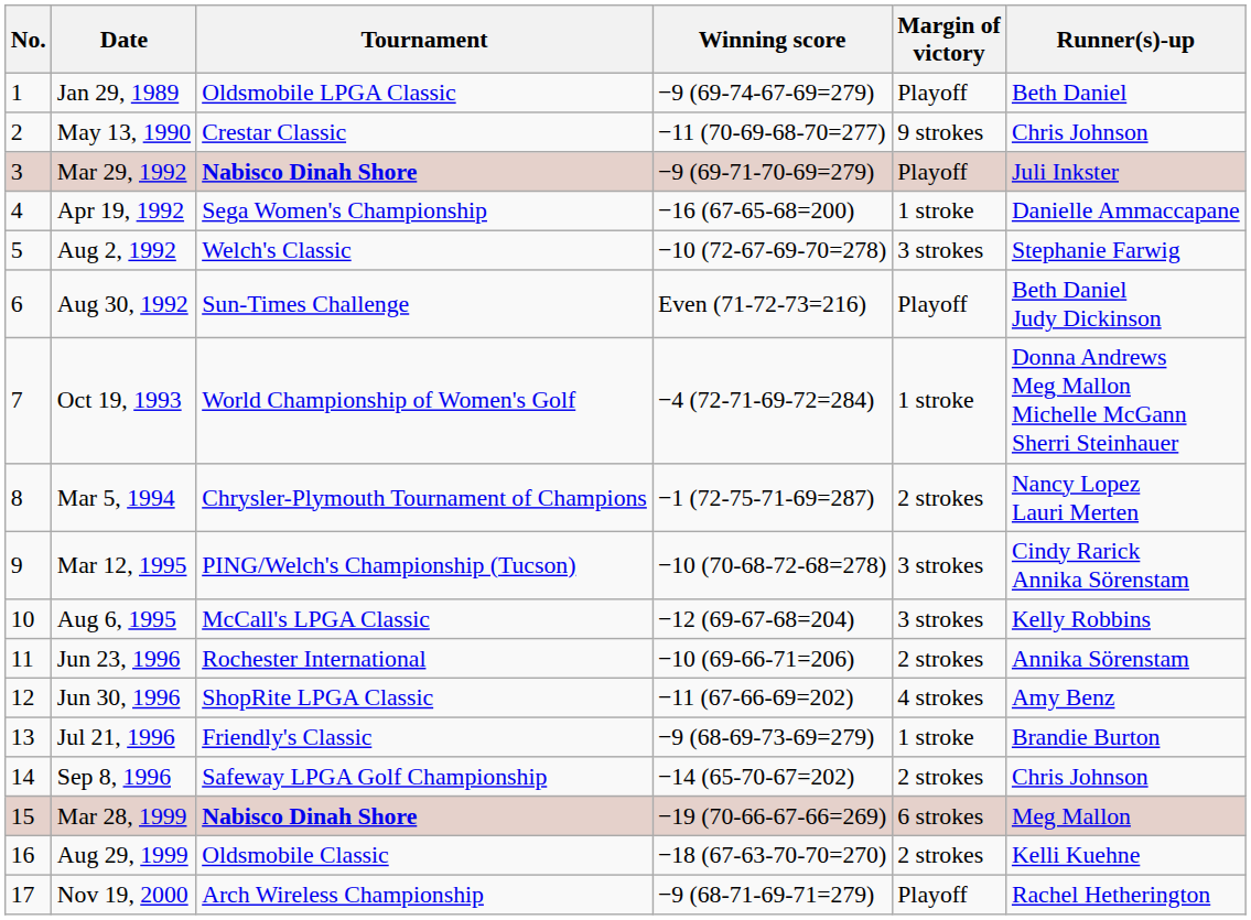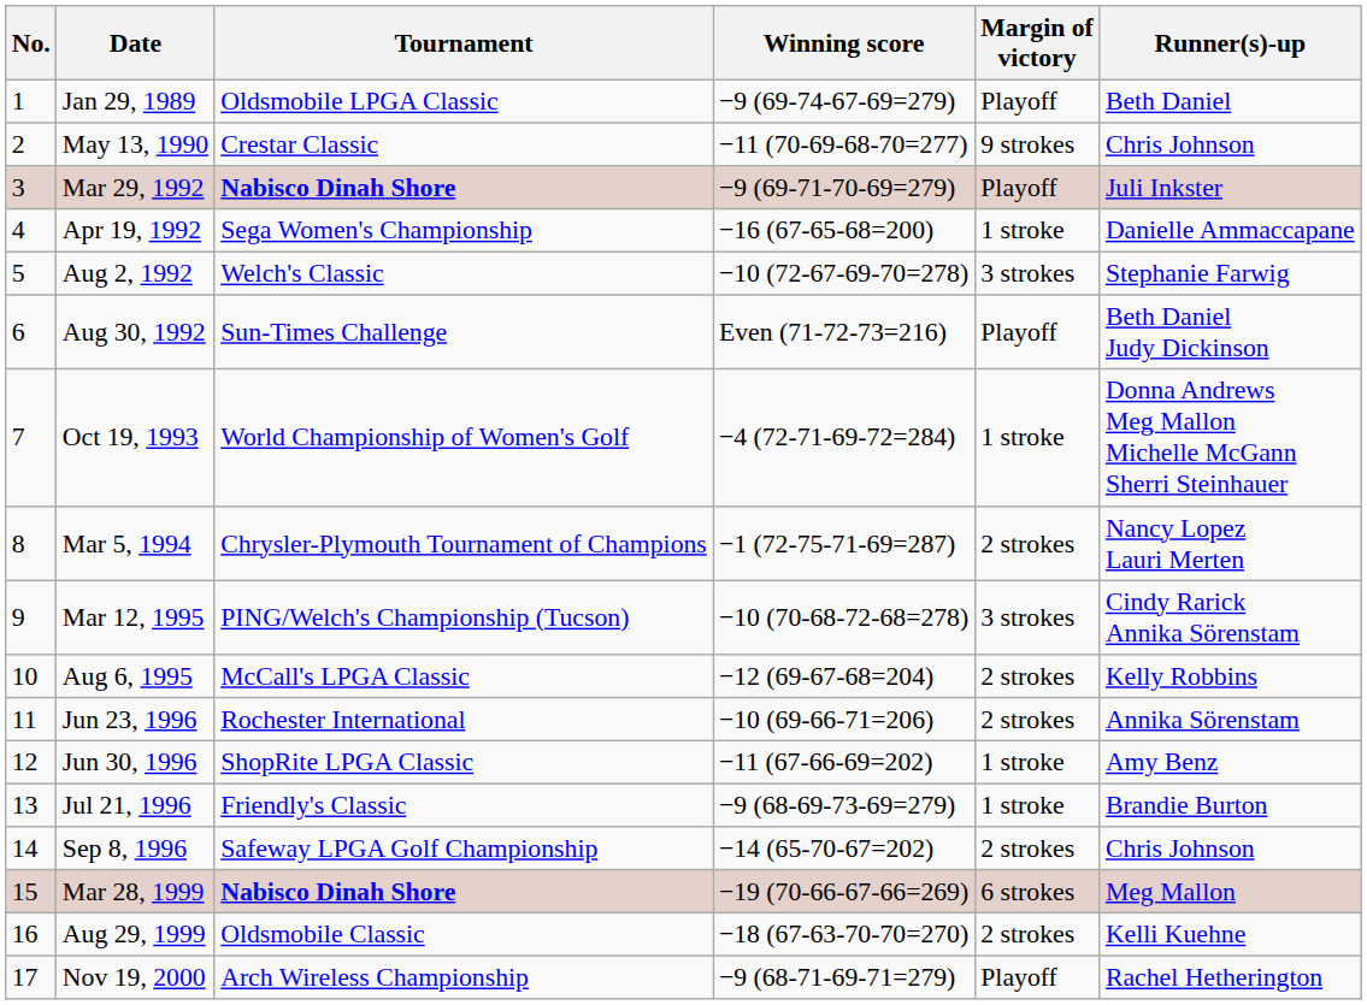Aug 6, 1995 | Margin of victory: 3 strokes -> 2 strokes
Jun 30, 1996 | Margin of victory: 4 strokes -> 1 stroke
